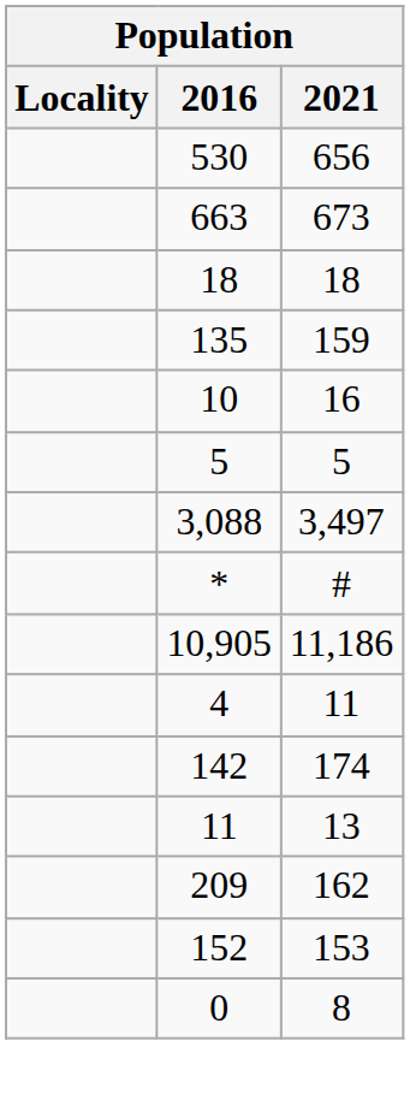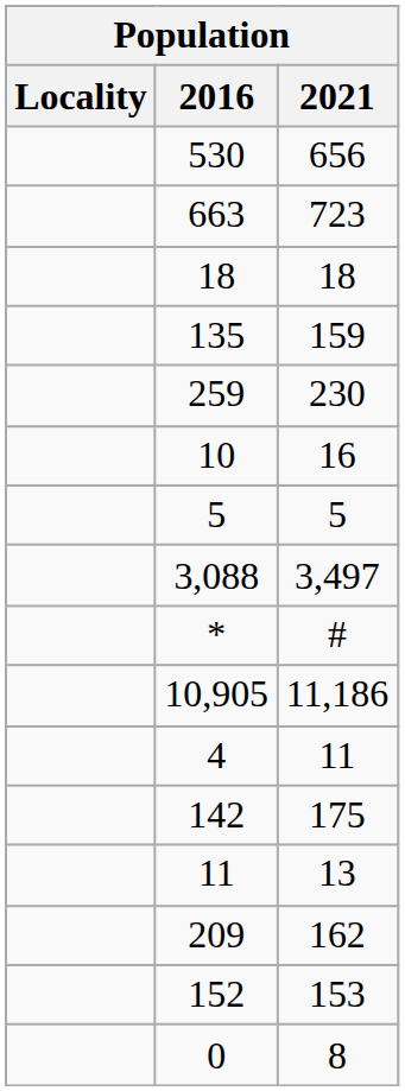663 | 2021: 673 -> 723
+ row: 259 | 230
142 | 2021: 174 -> 175
